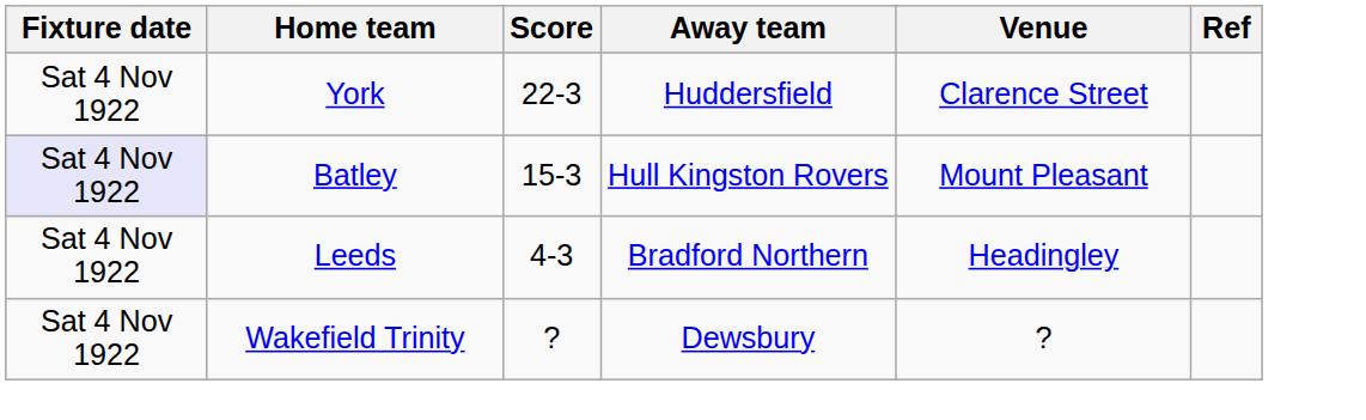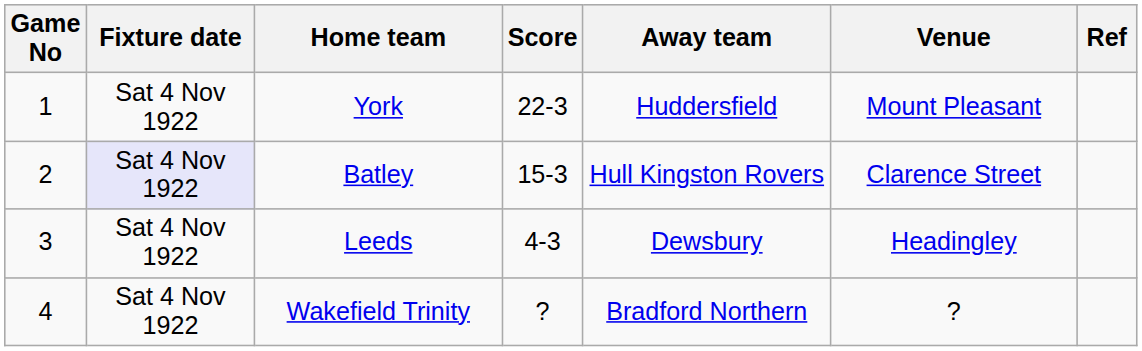+ column: Game No | 1 | 2 | 3 | 4
York | Venue: Clarence Street -> Mount Pleasant
Batley | Venue: Mount Pleasant -> Clarence Street
Leeds | Away team: Bradford Northern -> Dewsbury
Wakefield Trinity | Away team: Dewsbury -> Bradford Northern
